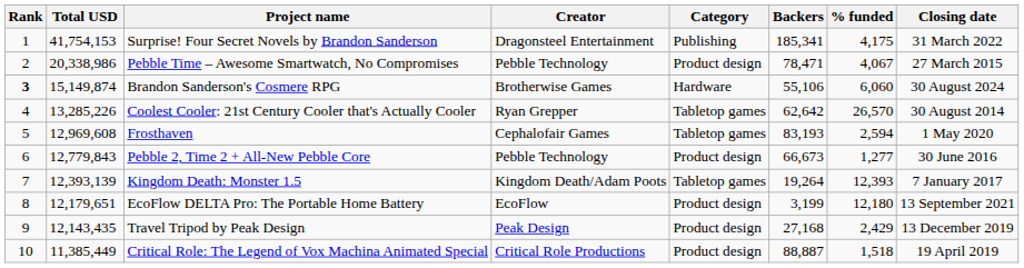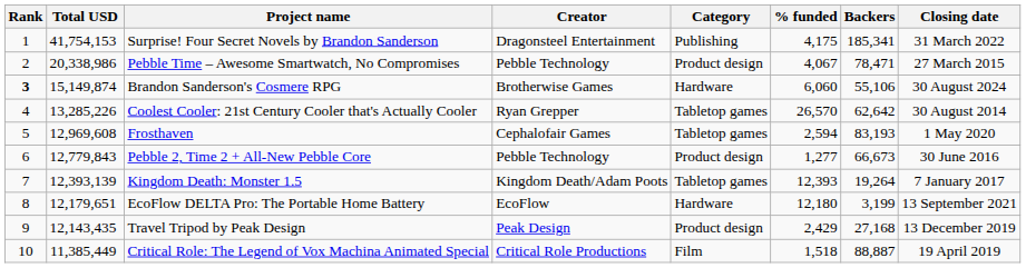columns swapped: % funded <-> Backers
EcoFlow DELTA Pro: The Portable Home Battery | Category: Product design -> Hardware
Critical Role: The Legend of Vox Machina Animated Special | Category: Product design -> Film
